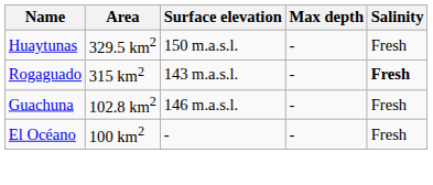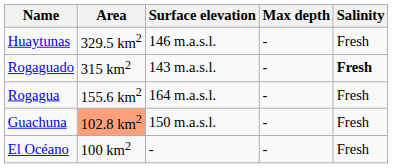Huaytunas | Surface elevation: 150 m.a.s.l. -> 146 m.a.s.l.
+ row: Rogagua | 155.6 km2 | 164 m.a.s.l. | - | Fresh
Guachuna | Area: no background -> lightsalmon background
Guachuna | Surface elevation: 146 m.a.s.l. -> 150 m.a.s.l.
